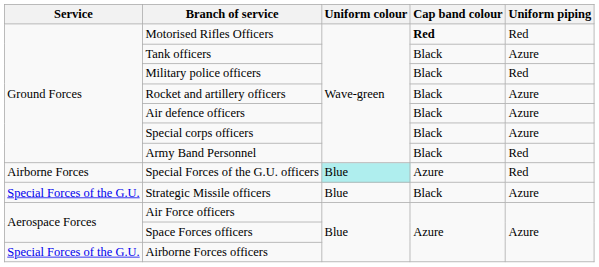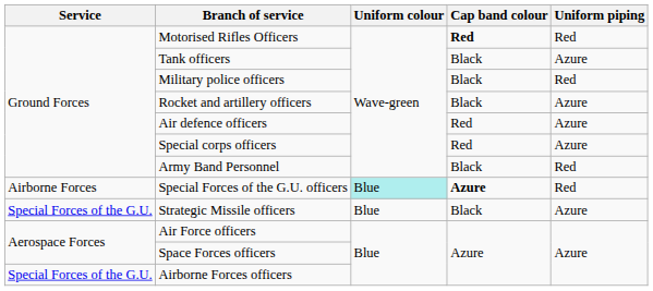Air defence officers | Cap band colour: Black -> Red
Special corps officers | Cap band colour: Black -> Red
Special Forces of the G.U. officers | Cap band colour: normal -> bold
